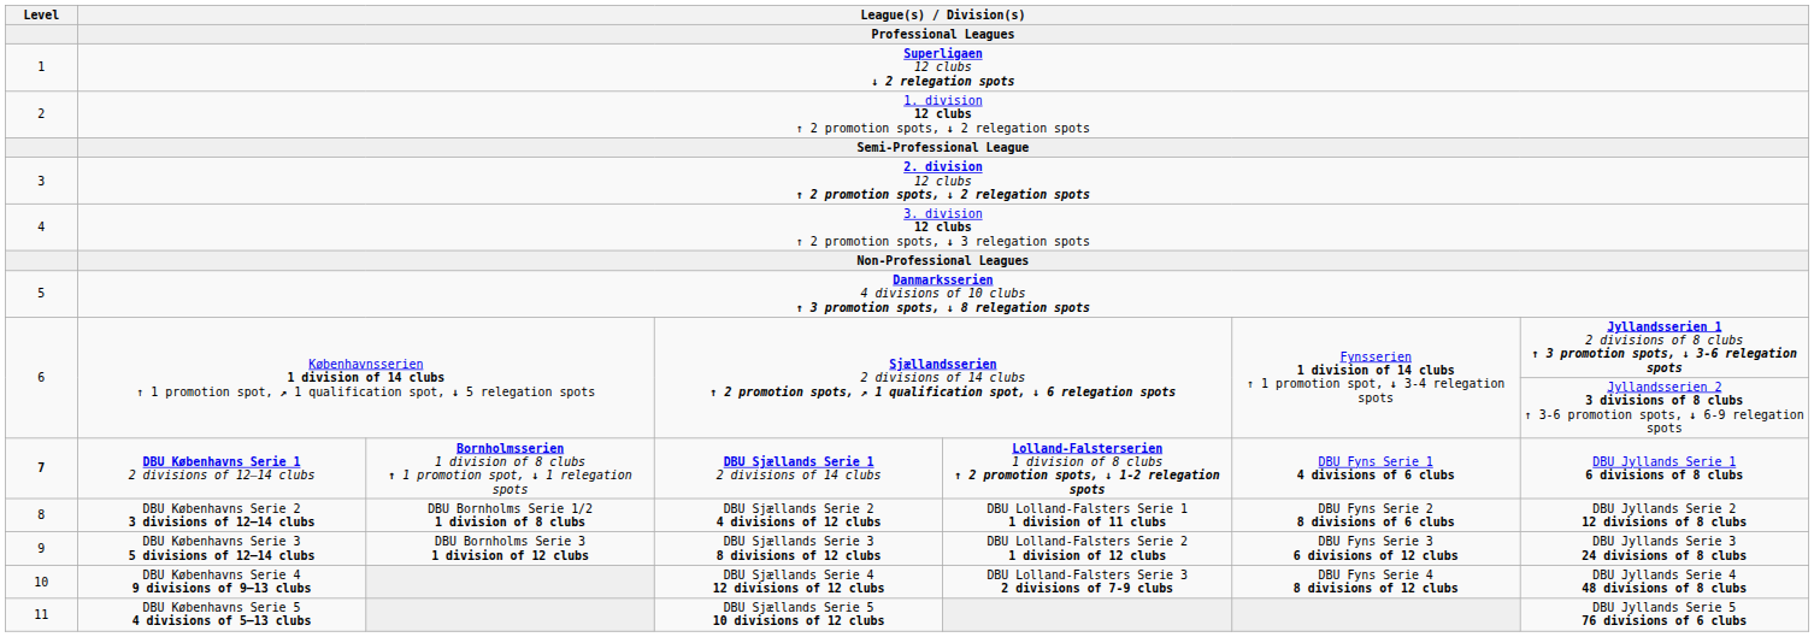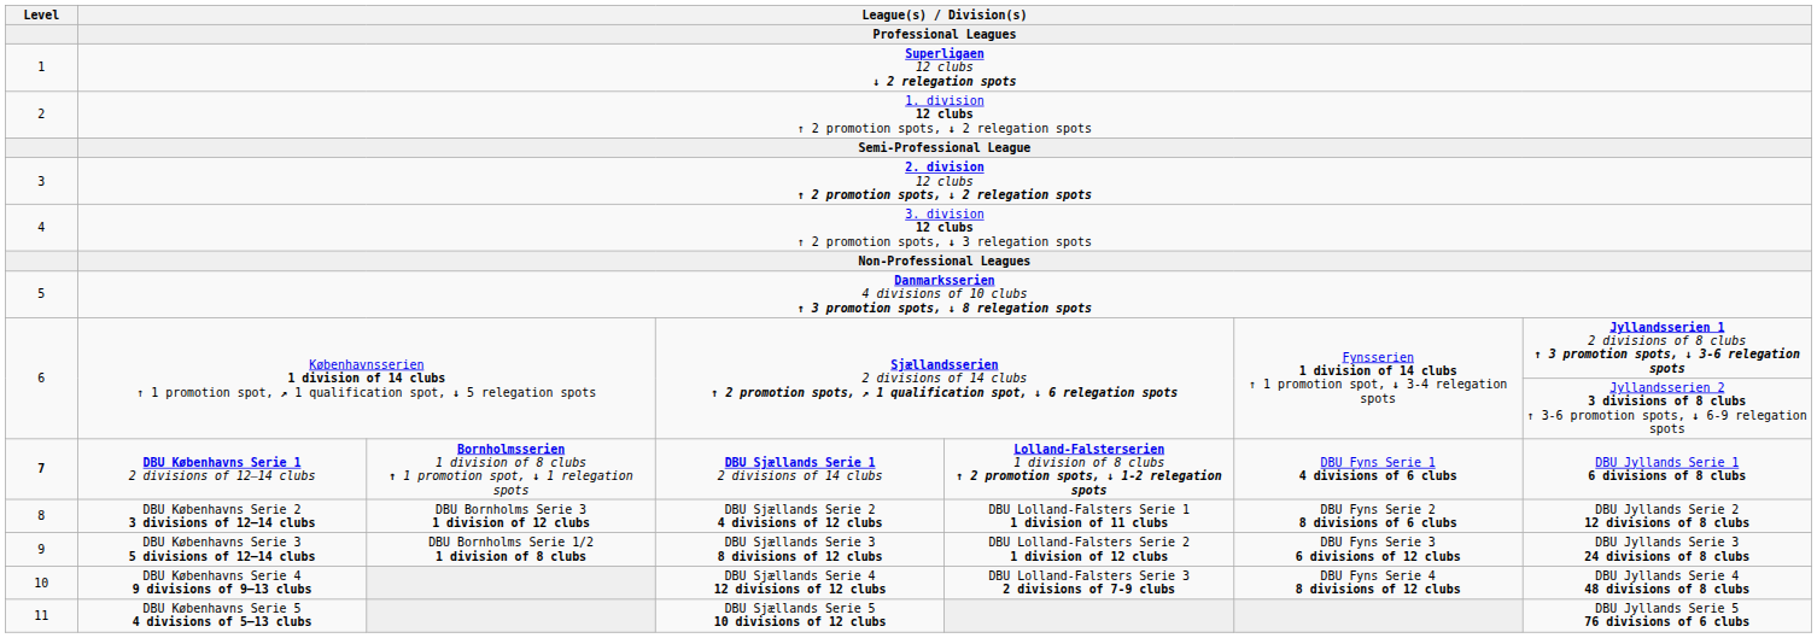DBU Københavns Serie 2 3 divisions of 12–14 clubs | column 3: DBU Bornholms Serie 1/2 1 division of 8 clubs -> DBU Bornholms Serie 3 1 division of 12 clubs
DBU Københavns Serie 3 5 divisions of 12–14 clubs | column 3: DBU Bornholms Serie 3 1 division of 12 clubs -> DBU Bornholms Serie 1/2 1 division of 8 clubs
